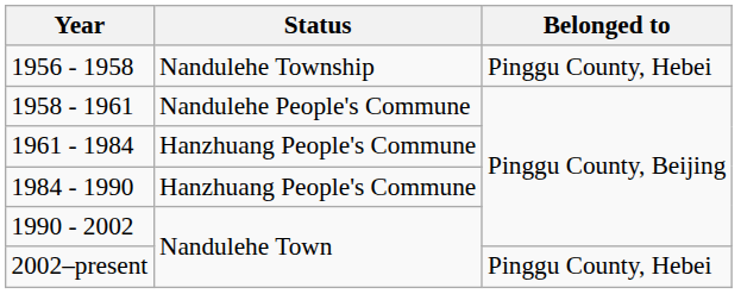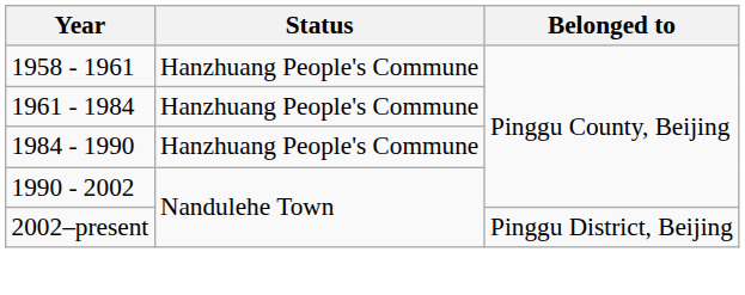- row: 1956 - 1958 | Nandulehe Township | Pinggu County, Hebei
1958 - 1961 | Status: Nandulehe People's Commune -> Hanzhuang People's Commune
2002–present | Belonged to: Pinggu County, Hebei -> Pinggu District, Beijing
